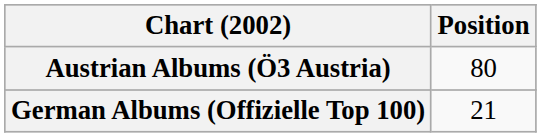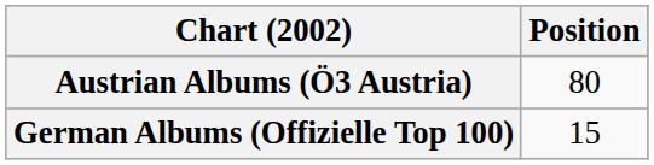German Albums (Offizielle Top 100) | Position: 21 -> 15
